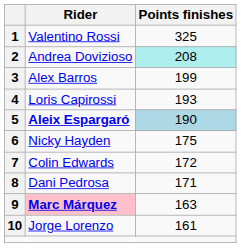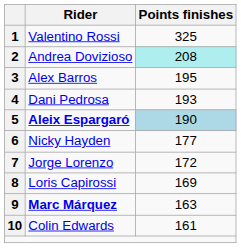3 | Points finishes: 199 -> 195
4 | Rider: Loris Capirossi -> Dani Pedrosa
6 | Points finishes: 175 -> 177
7 | Rider: Colin Edwards -> Jorge Lorenzo
8 | Rider: Dani Pedrosa -> Loris Capirossi
8 | Points finishes: 171 -> 169
9 | Rider: pink background -> no background
10 | Rider: Jorge Lorenzo -> Colin Edwards
